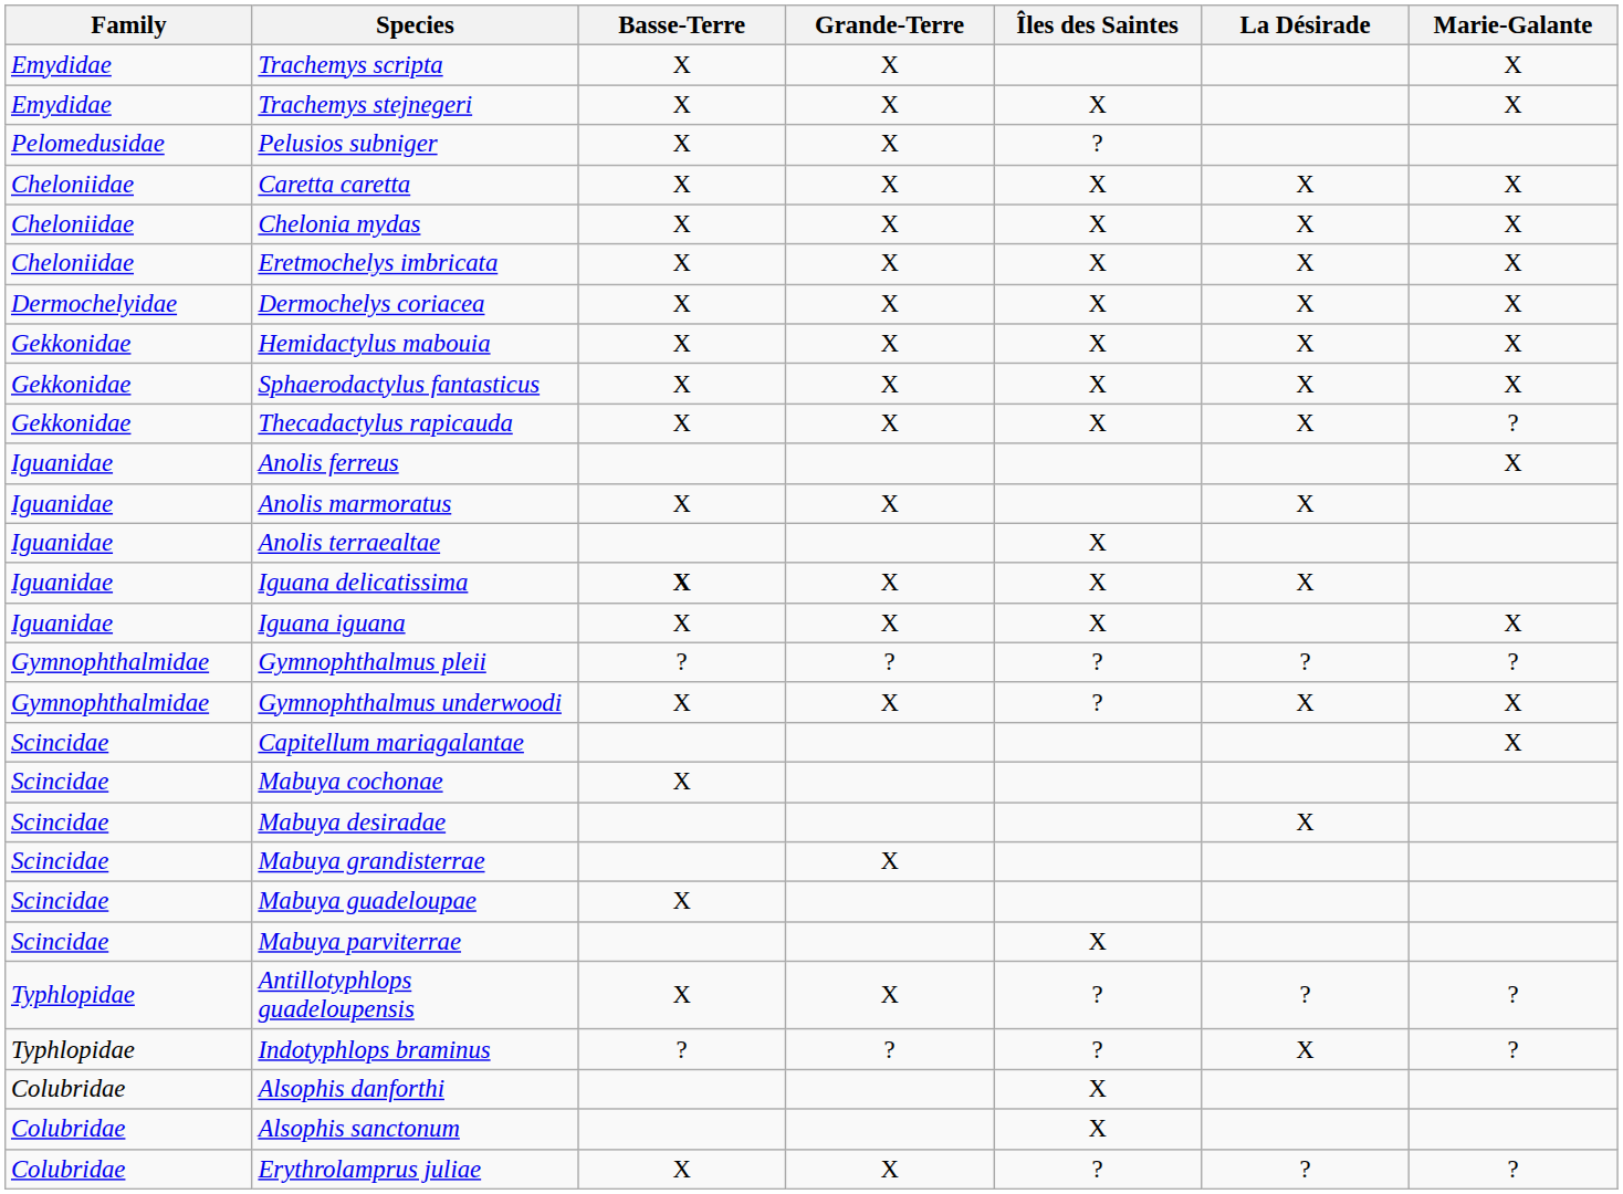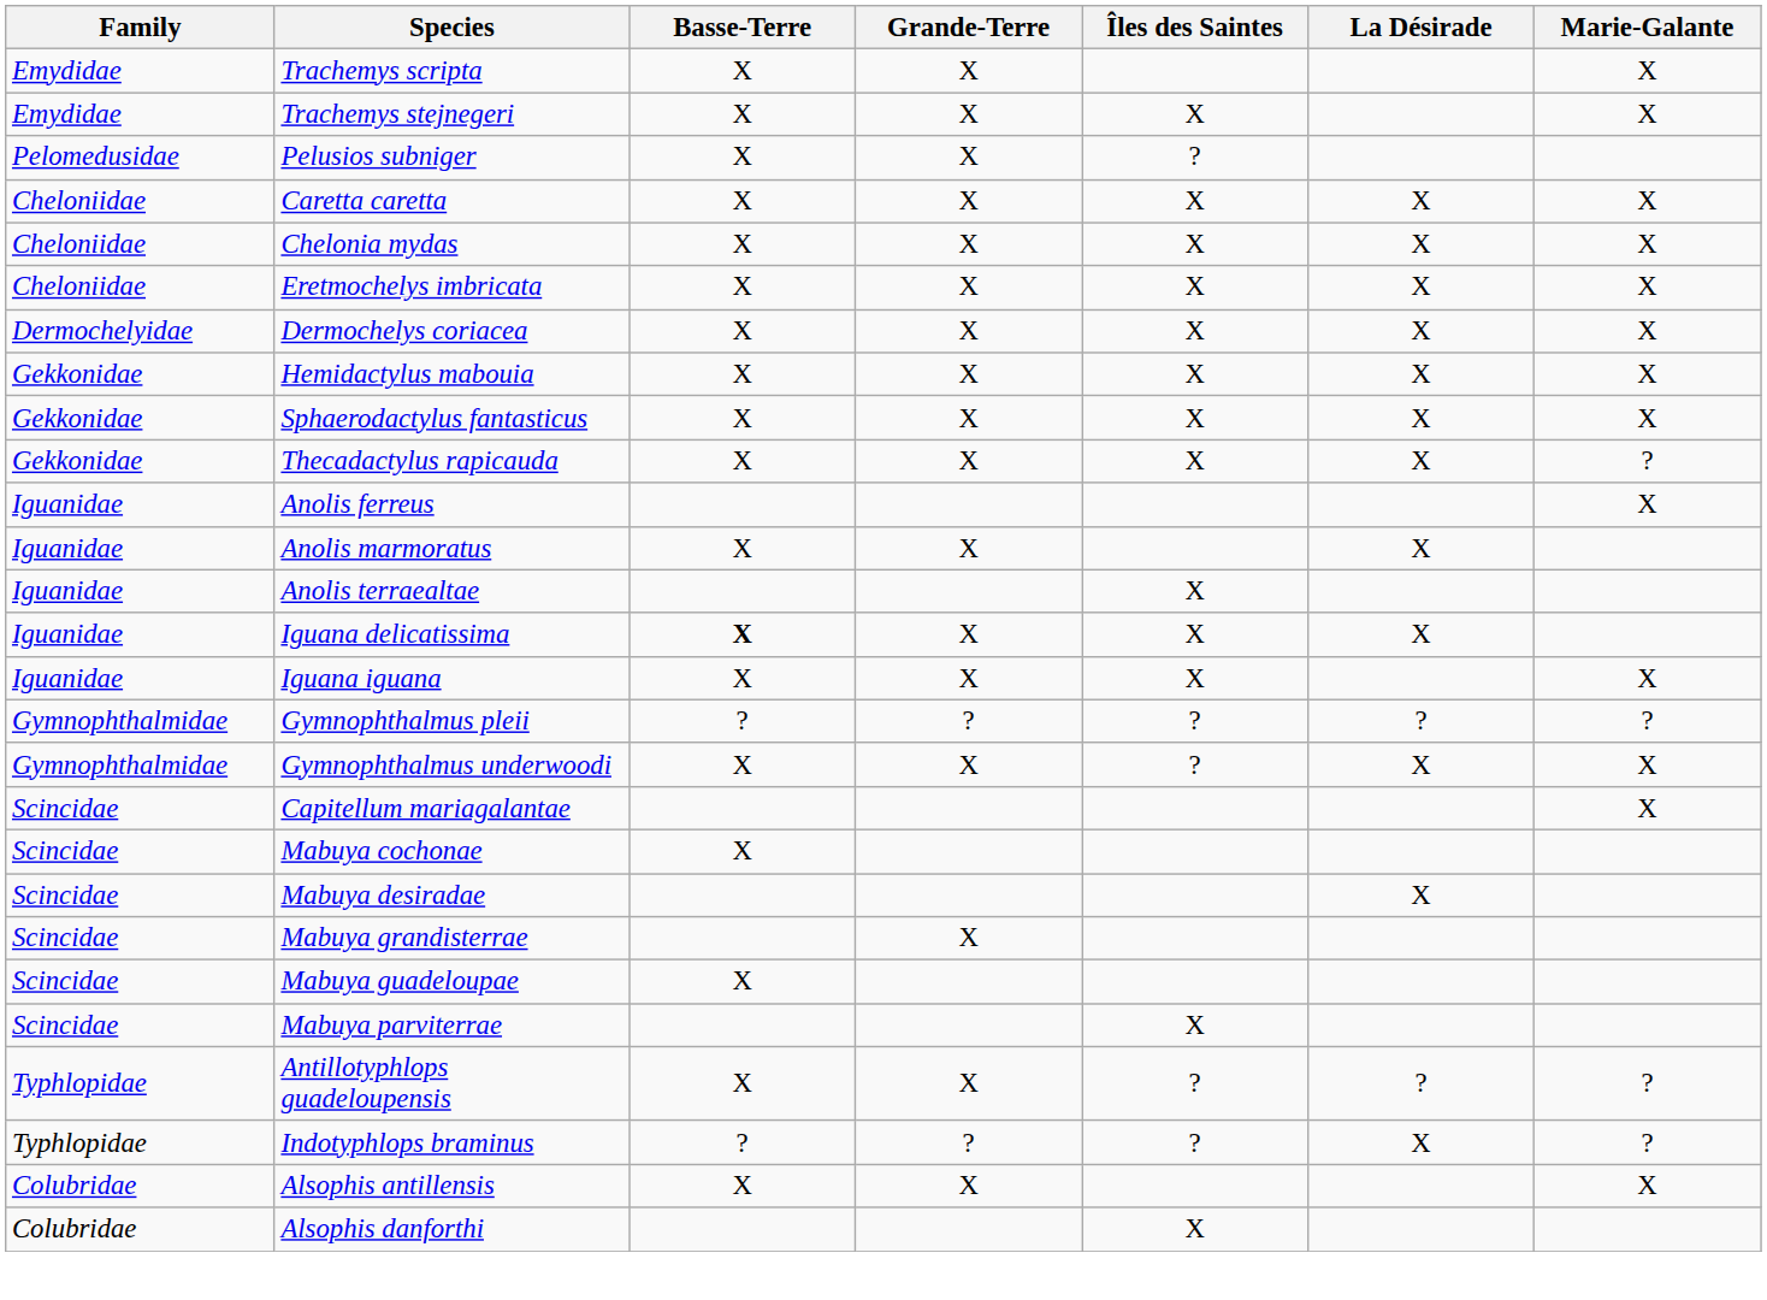+ row: Colubridae | Alsophis antillensis | X | X | X
- row: Colubridae | Alsophis sanctonum | X
- row: Colubridae | Erythrolamprus juliae | X | X | ? | ? | ?
